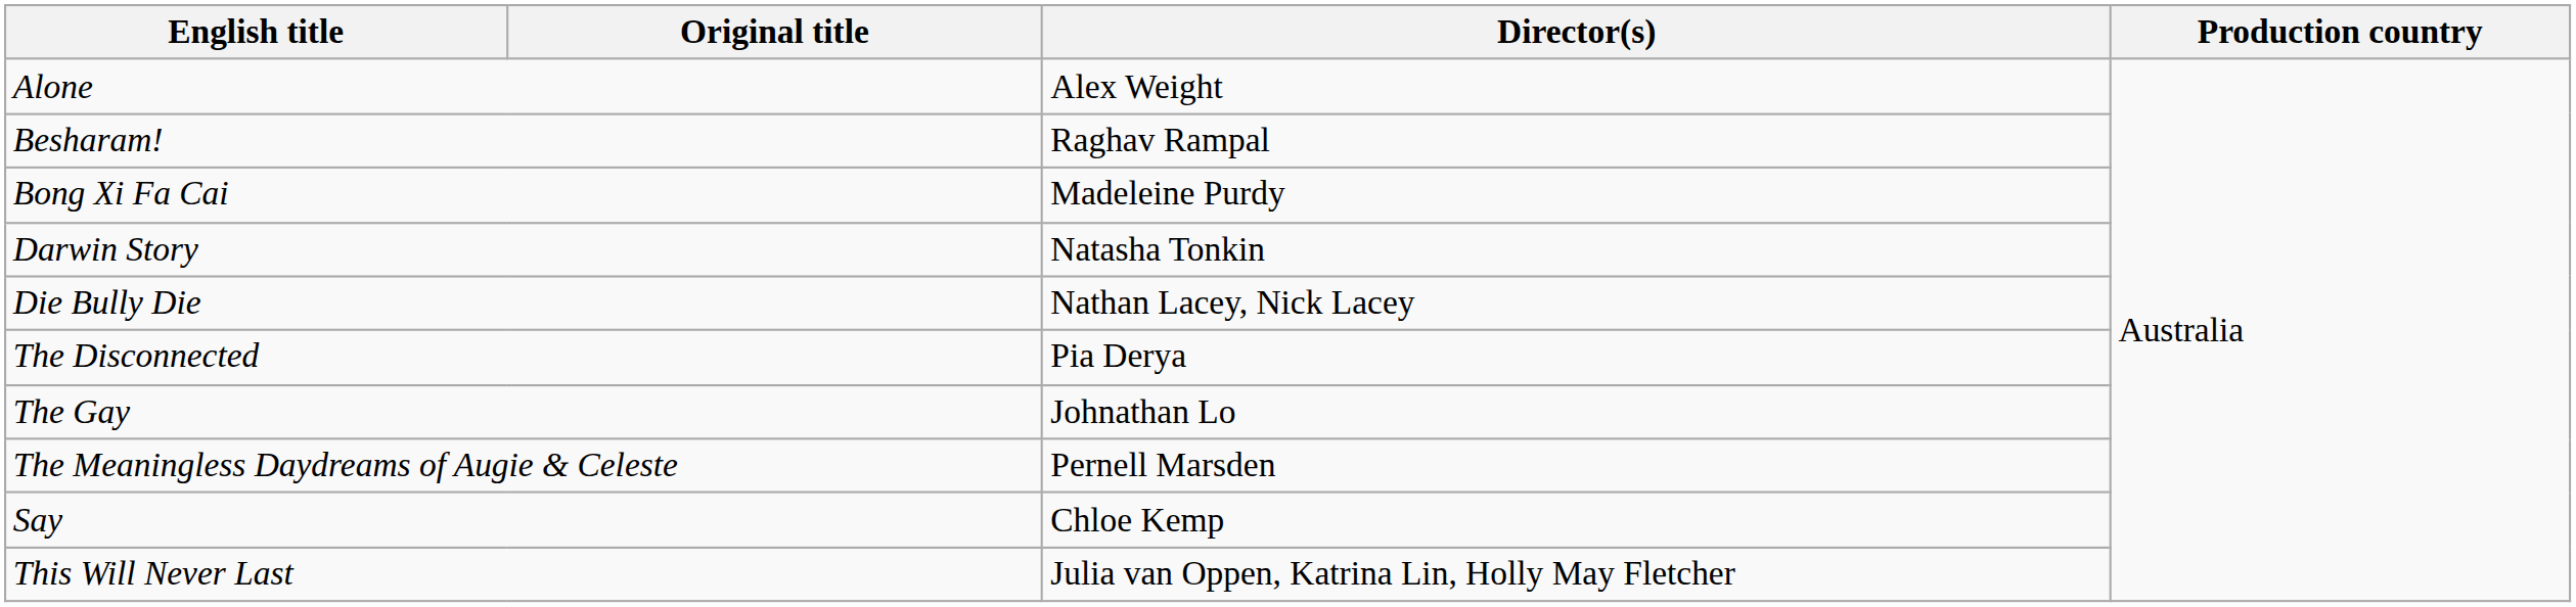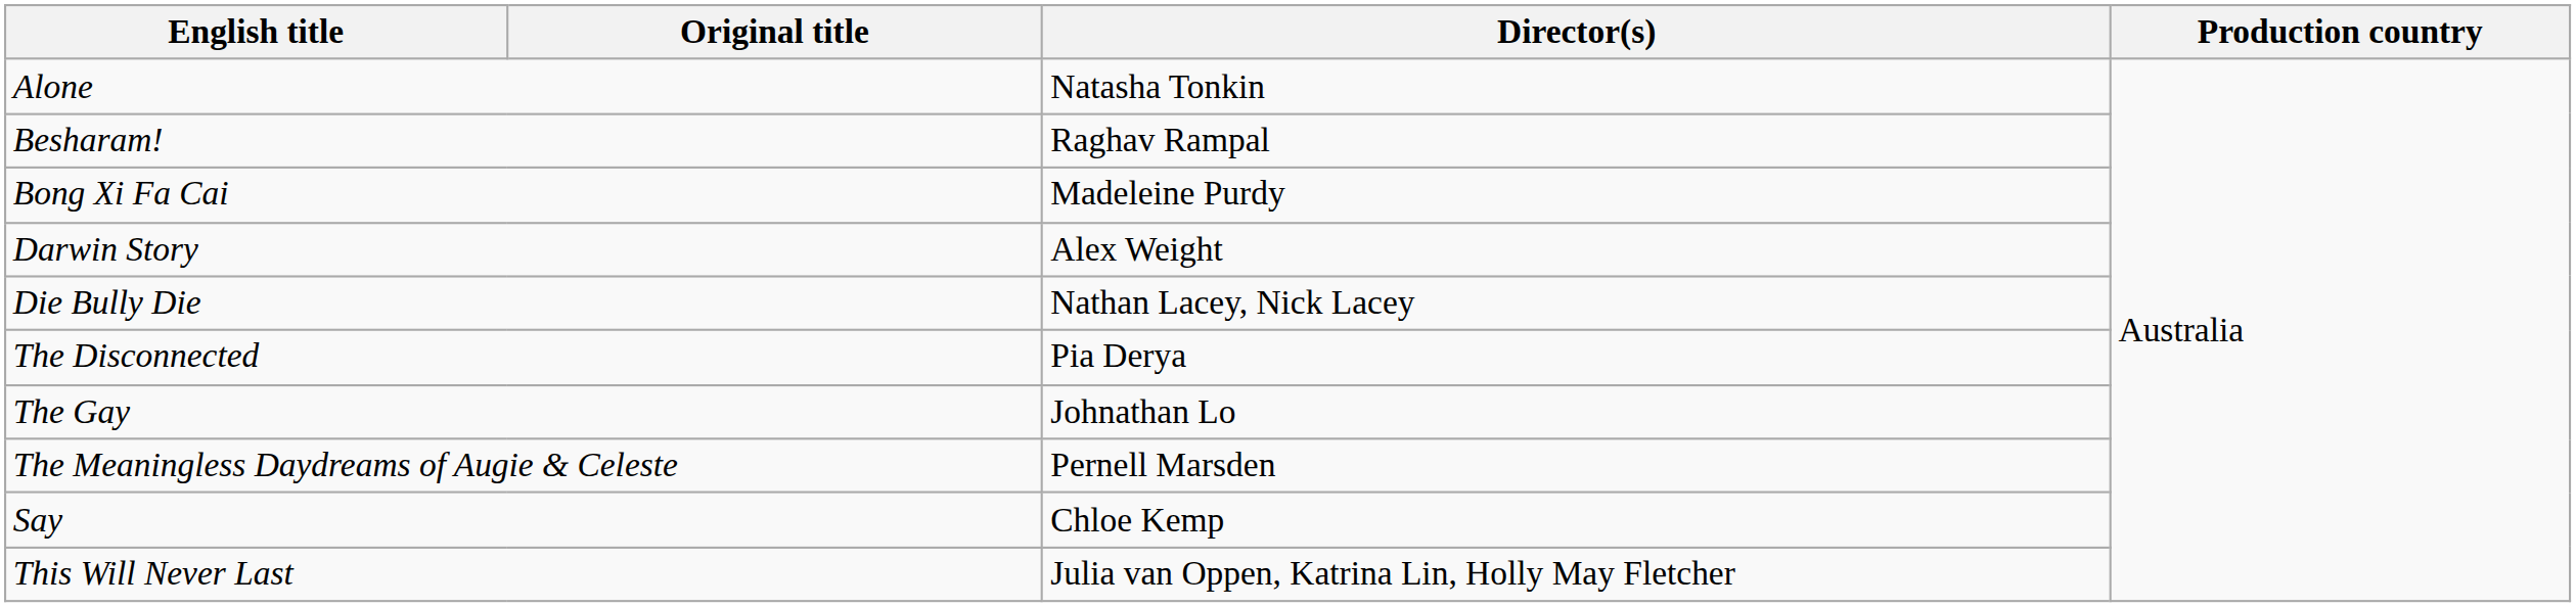Alone | Director(s): Alex Weight -> Natasha Tonkin
Darwin Story | Director(s): Natasha Tonkin -> Alex Weight
